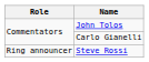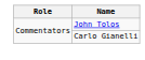- row: Ring announcer | Steve Rossi
